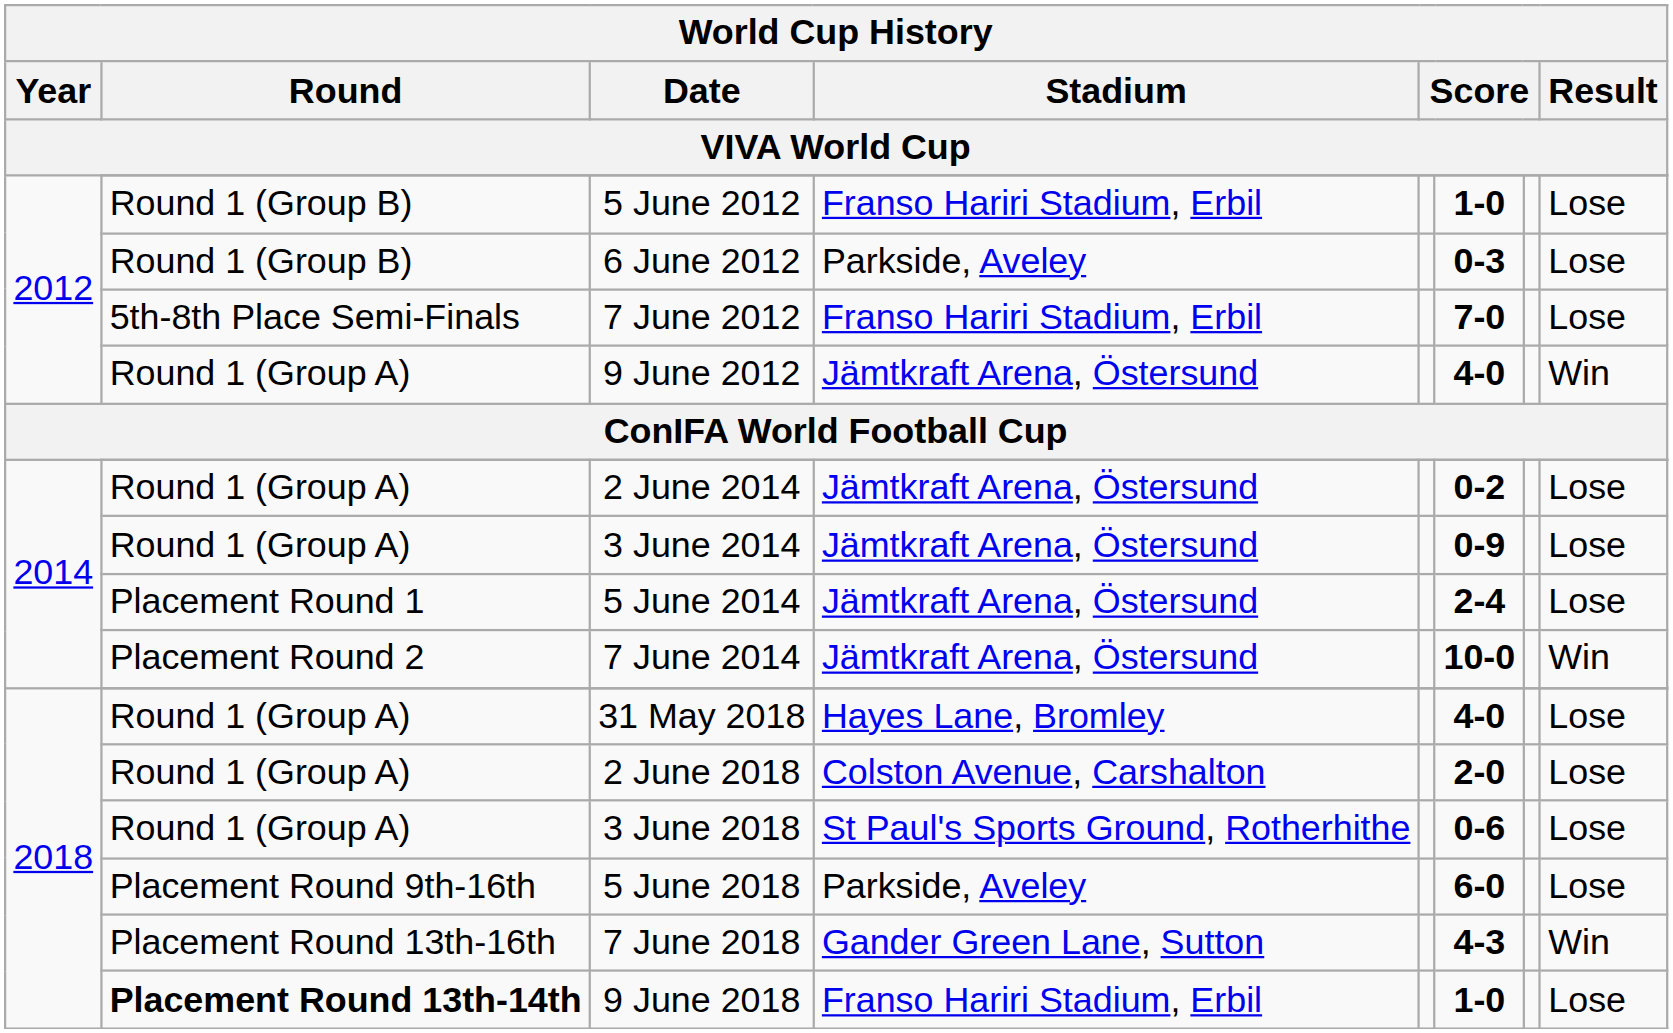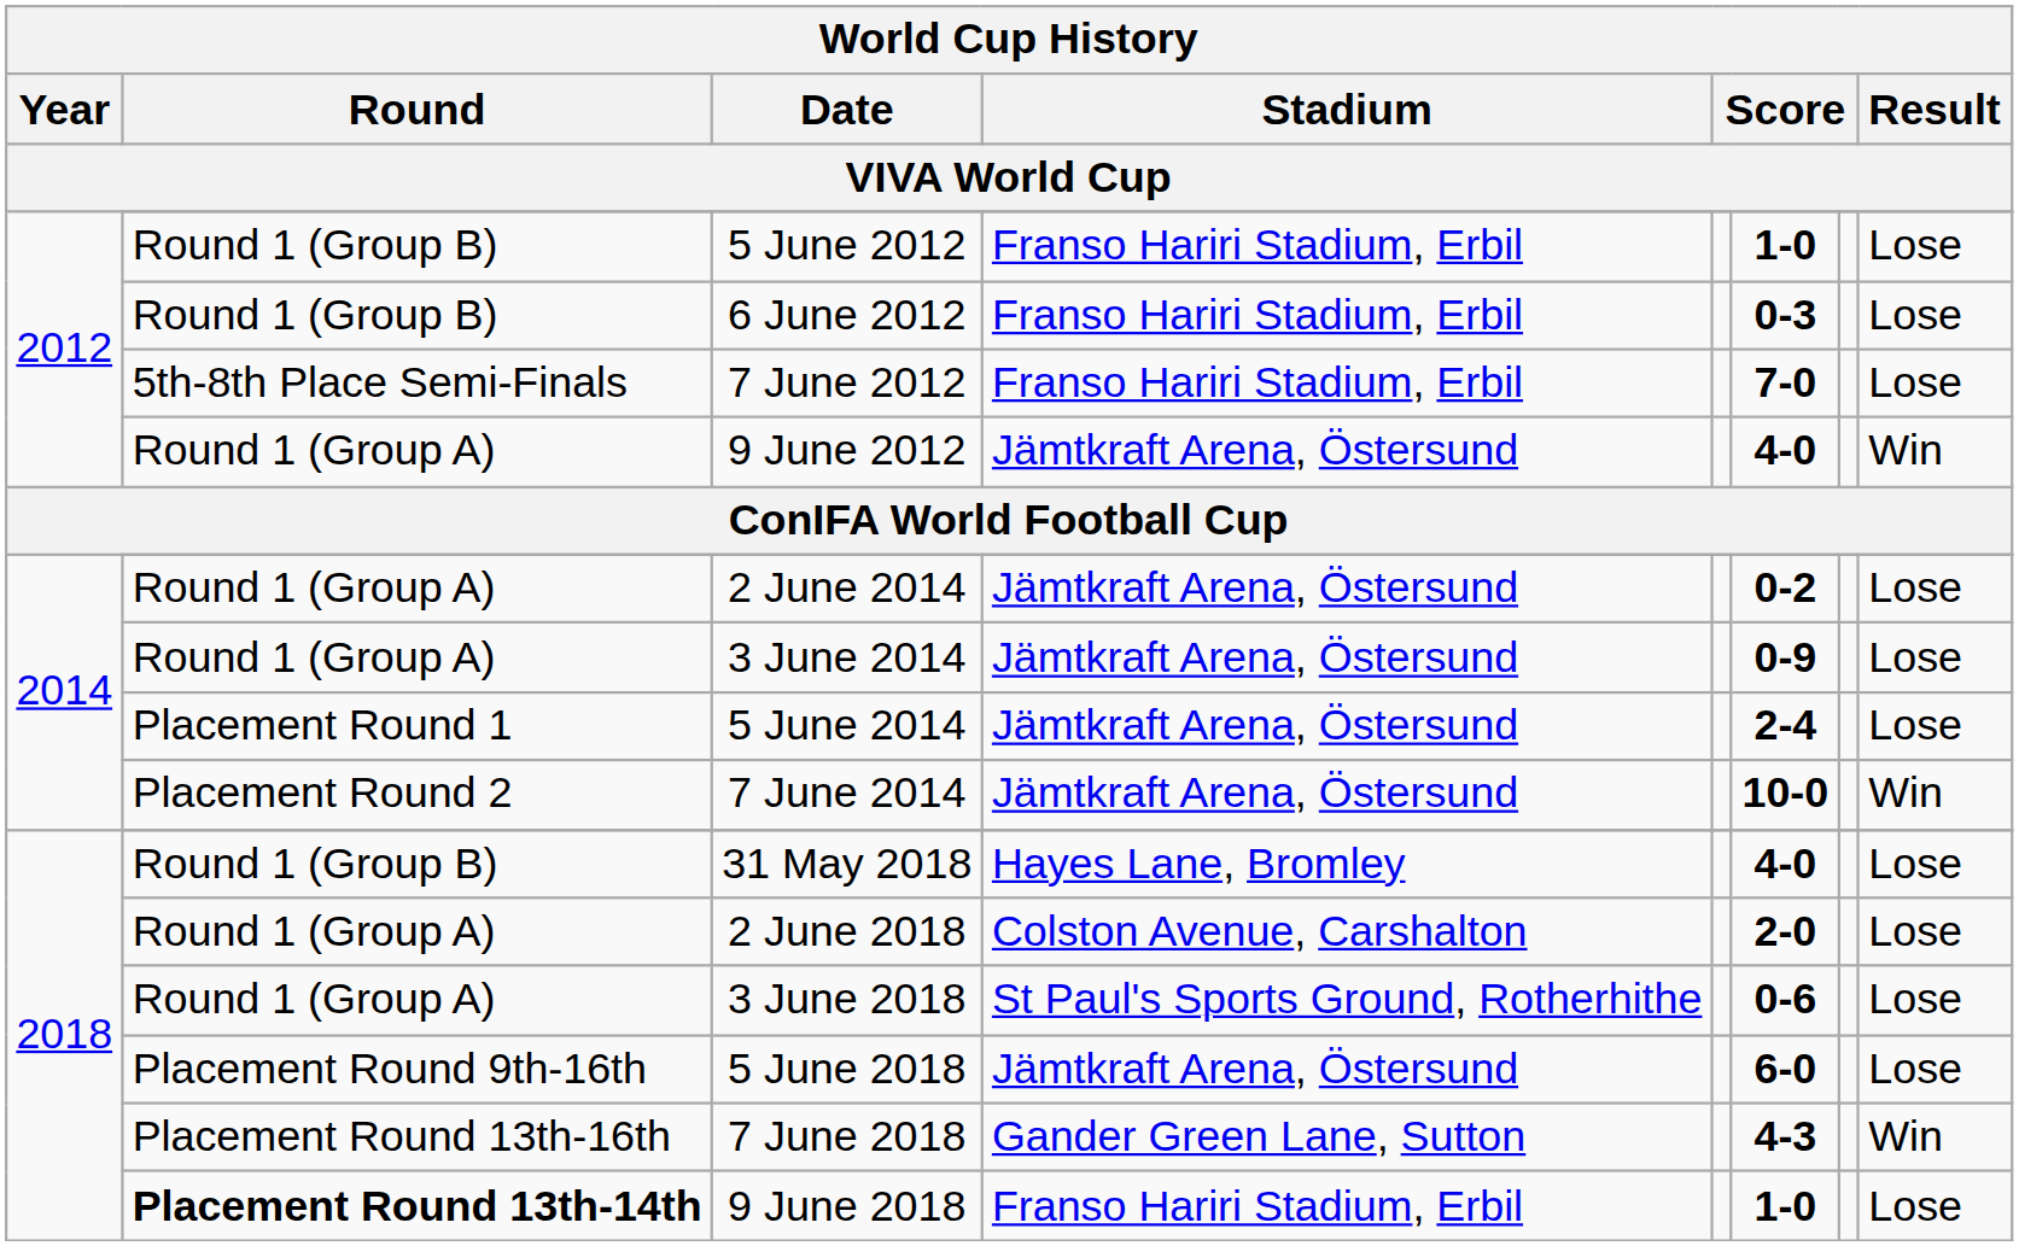6 June 2012 | Stadium: Parkside, Aveley -> Franso Hariri Stadium, Erbil
31 May 2018 | Round: Round 1 (Group A) -> Round 1 (Group B)
5 June 2018 | Stadium: Parkside, Aveley -> Jämtkraft Arena, Östersund
